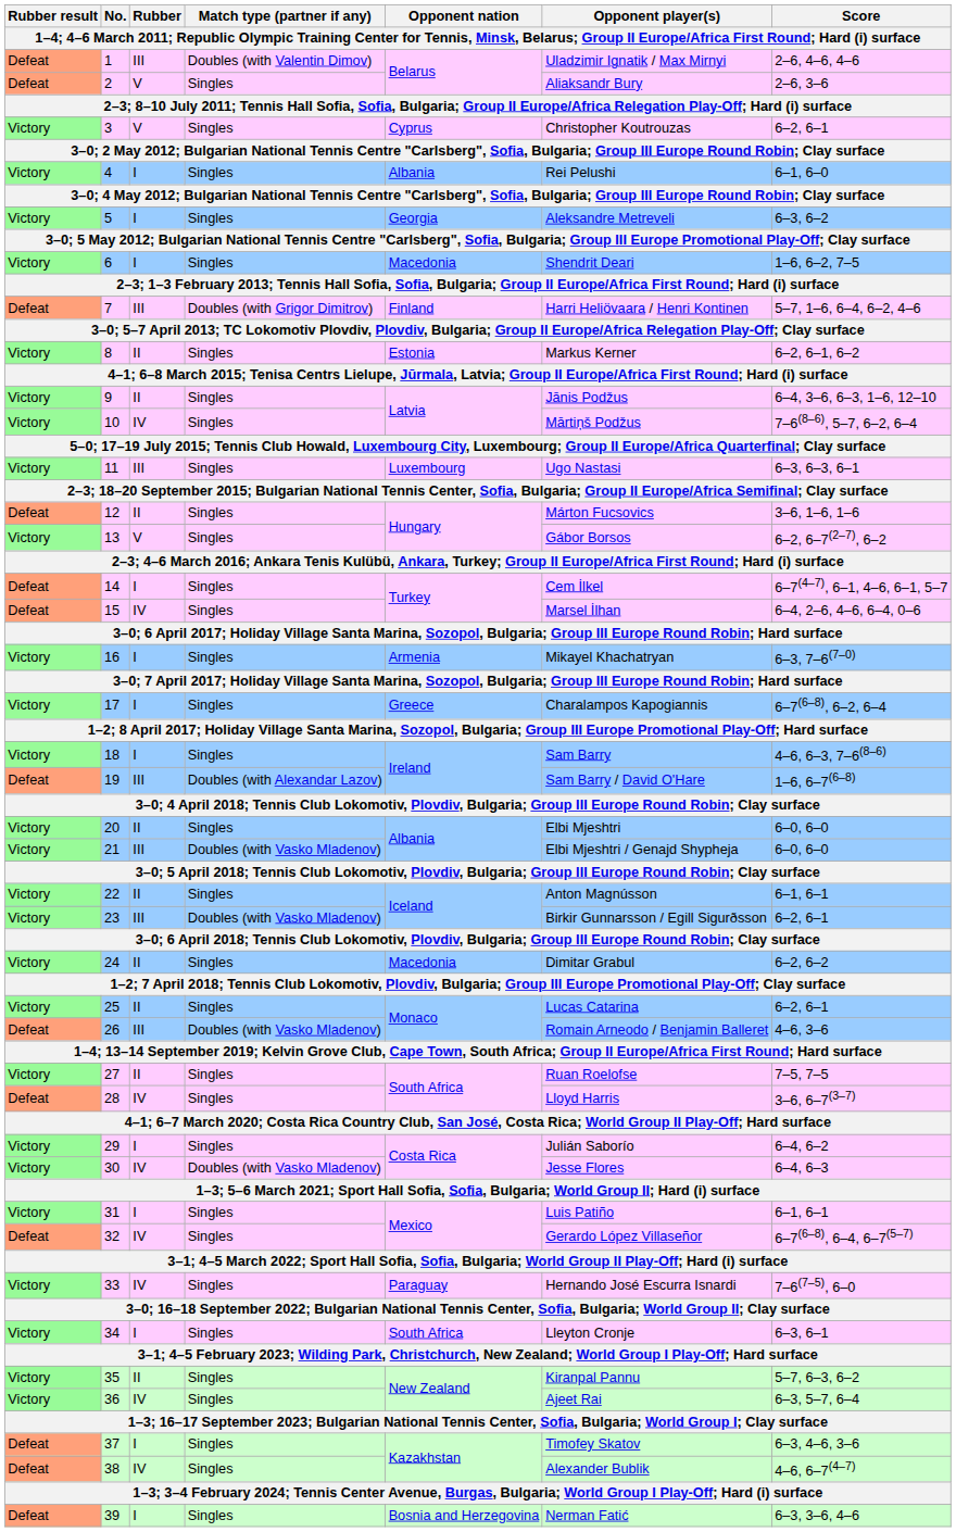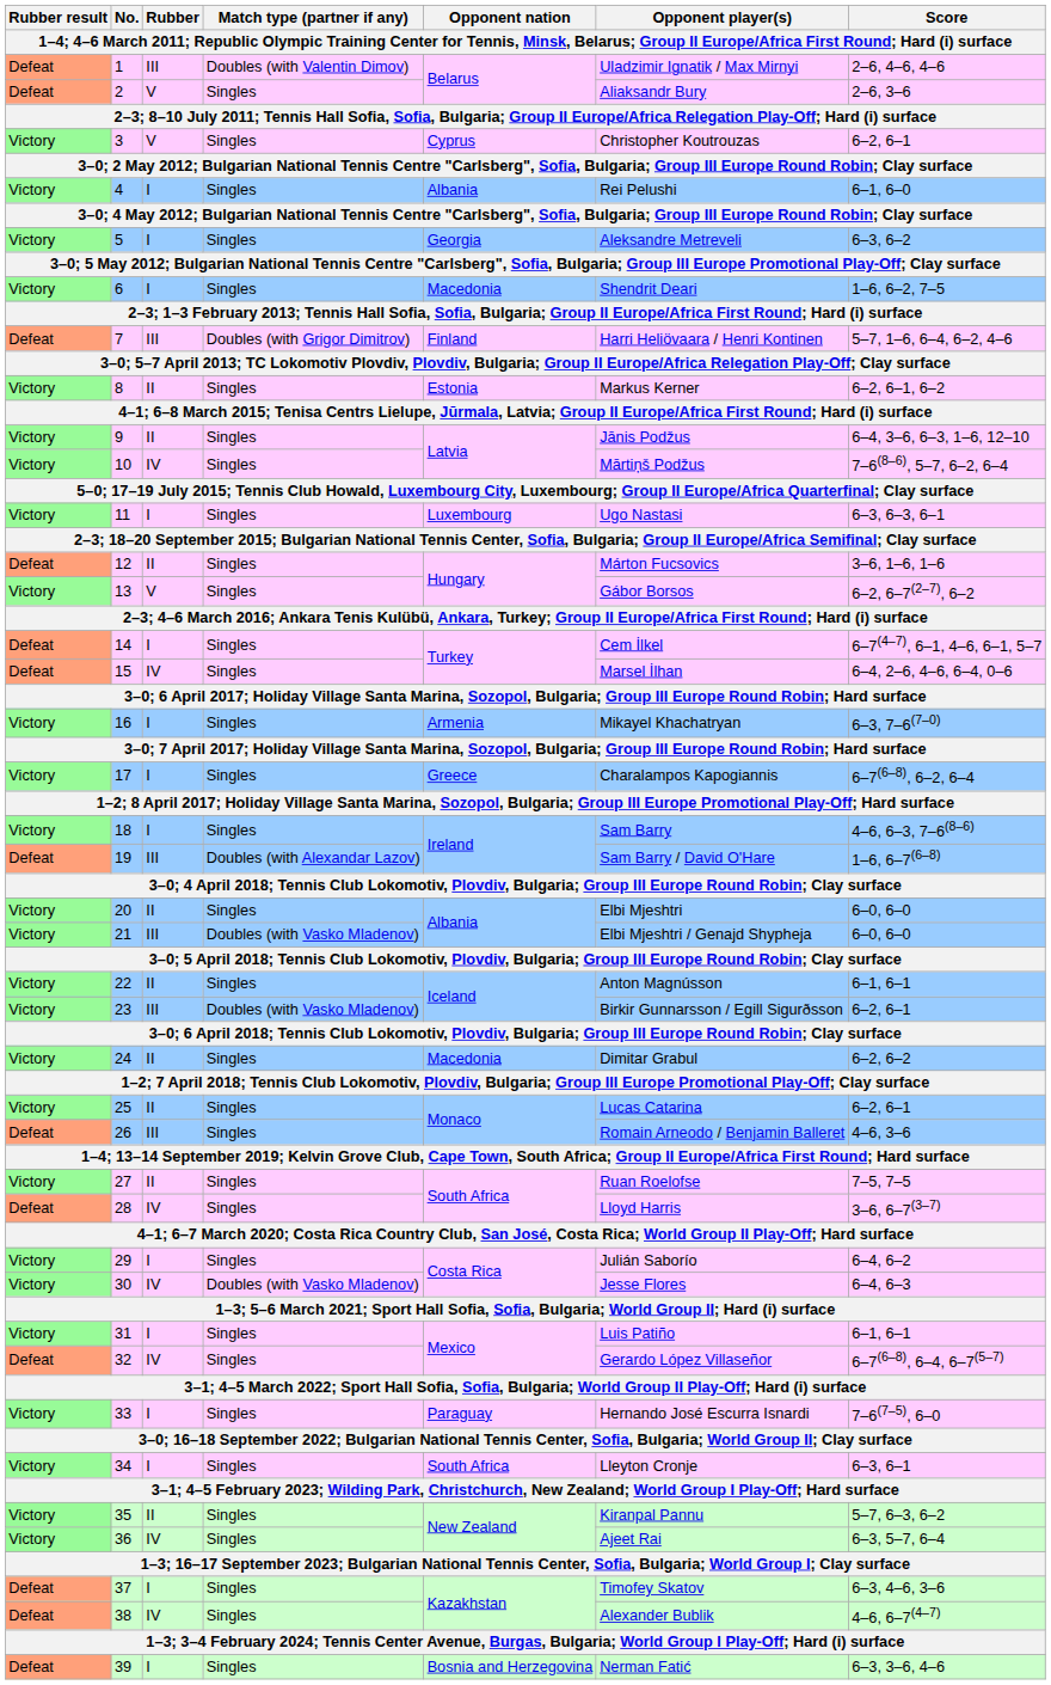11 | Rubber: III -> I
26 | Match type (partner if any): Doubles (with Vasko Mladenov) -> Singles
33 | Rubber: IV -> I
